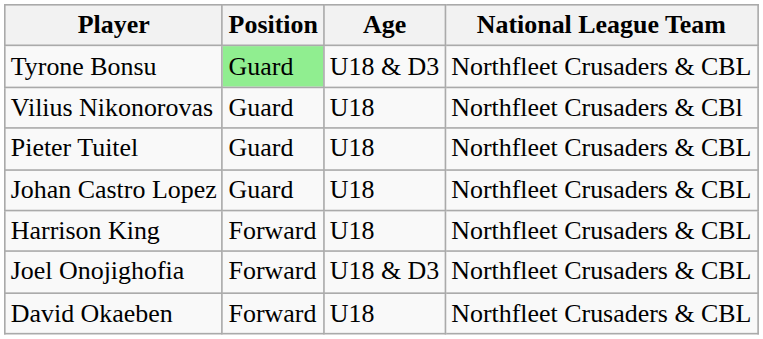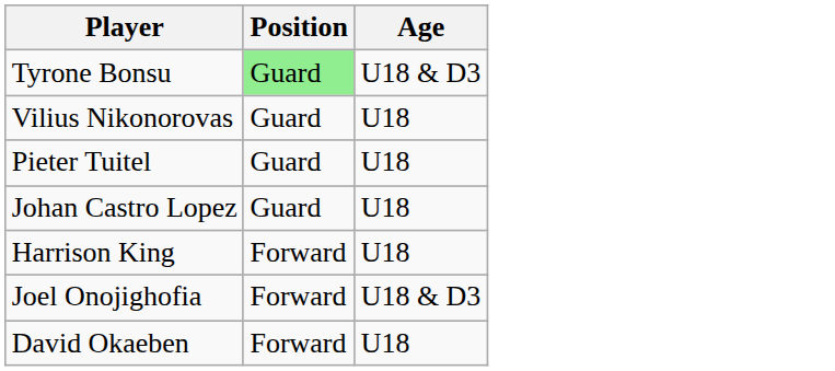- column: National League Team | Northfleet Crusaders & CBL | Northfleet Crusaders & CBl | Northfleet Crusaders & CBL | Northfleet Crusaders & CBL | Northfleet Crusaders & CBL | Northfleet Crusaders & CBL | Northfleet Crusaders & CBL
